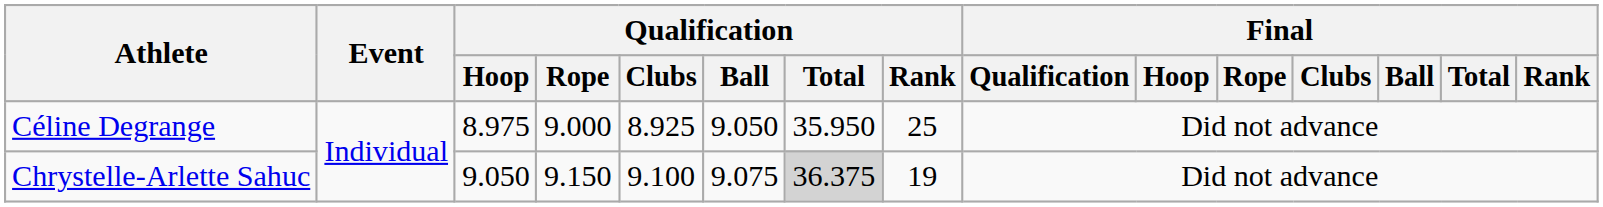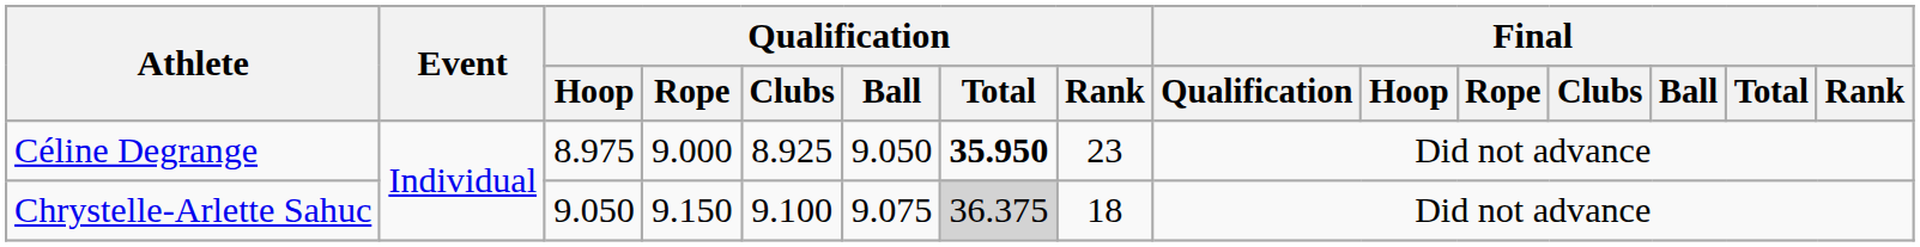Céline Degrange | Qualification / Total: normal -> bold
Céline Degrange | Qualification / Rank: 25 -> 23
Chrystelle-Arlette Sahuc | Qualification / Rank: 19 -> 18
